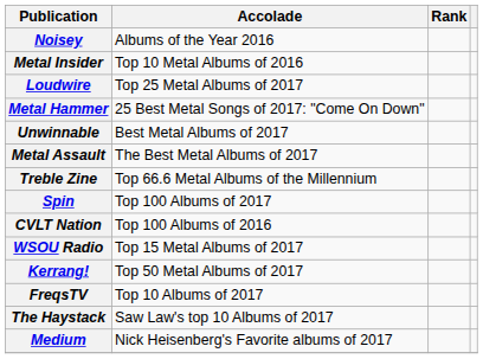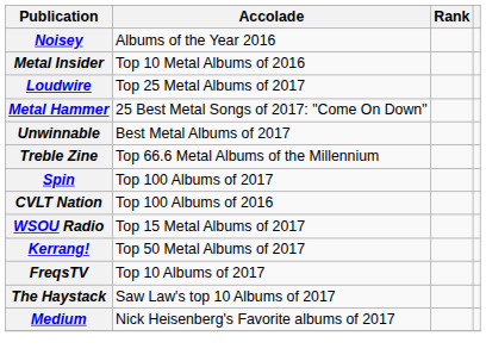- row: Metal Assault | The Best Metal Albums of 2017
